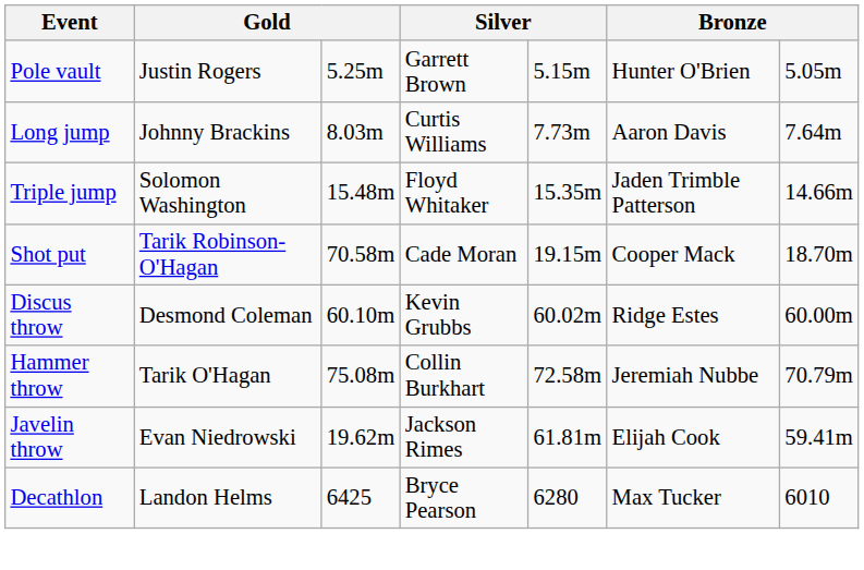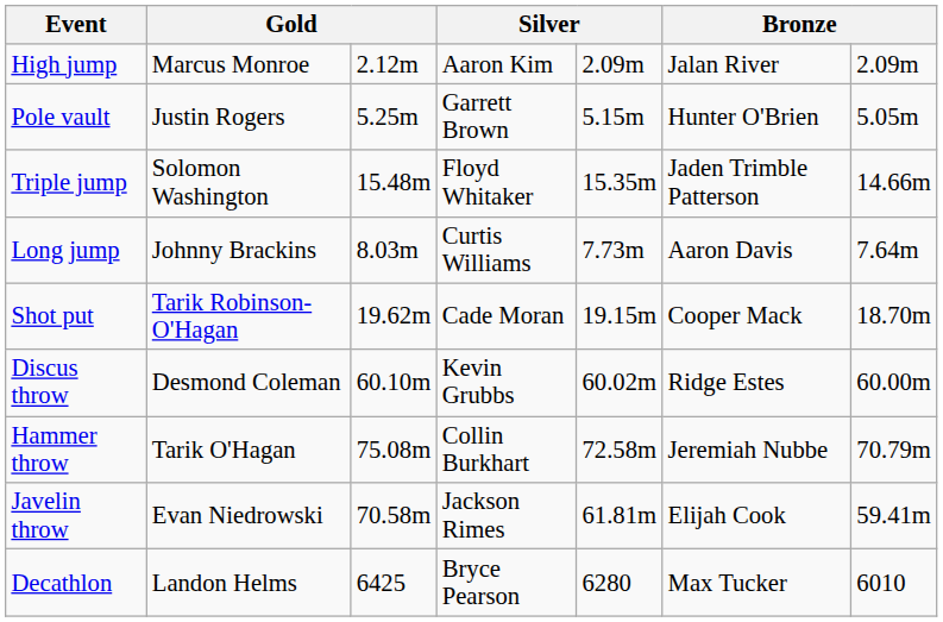+ row: High jump | Marcus Monroe | 2.12m | Aaron Kim | 2.09m | Jalan River | 2.09m
rows swapped: Long jump <-> Triple jump
Shot put | column 3: 70.58m -> 19.62m
Javelin throw | column 3: 19.62m -> 70.58m
